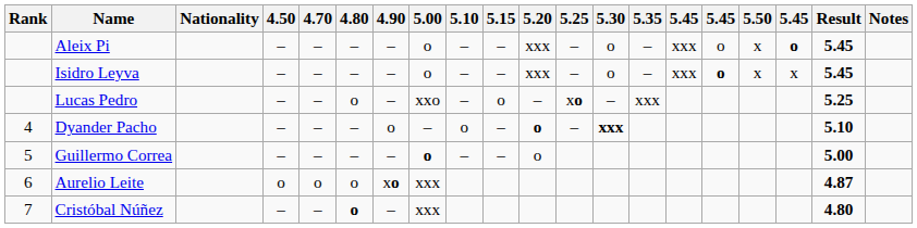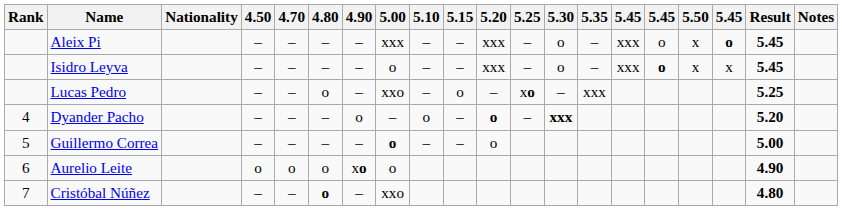Aleix Pi | 5.00: o -> xxx
Dyander Pacho | Result: 5.10 -> 5.20
Aurelio Leite | 5.00: xxx -> o
Aurelio Leite | Result: 4.87 -> 4.90
Cristóbal Núñez | 5.00: xxx -> xxo
